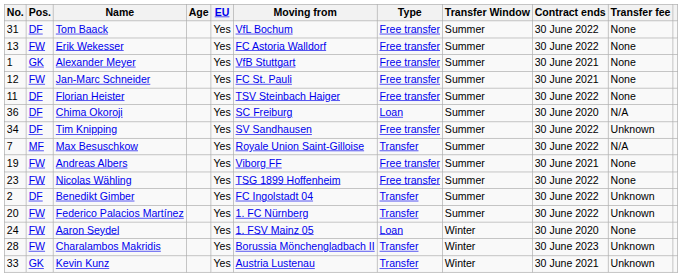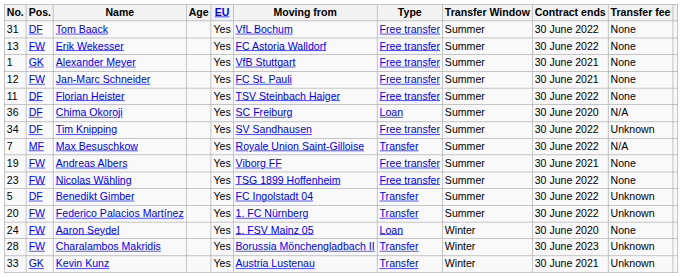Benedikt Gimber | No.: 2 -> 5
